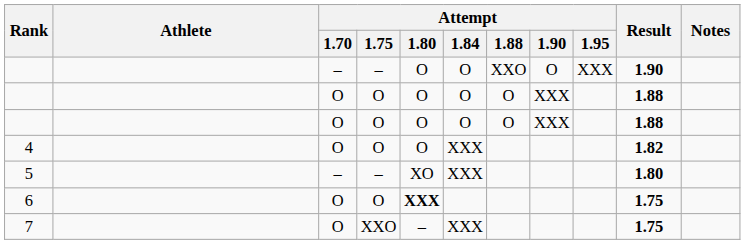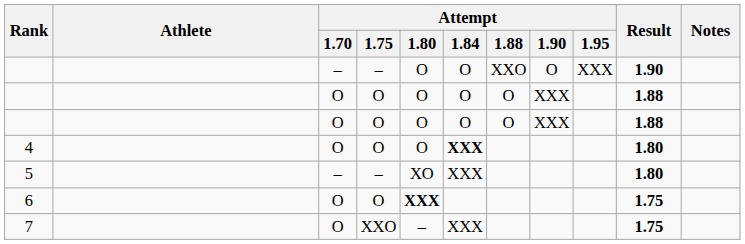4 | Attempt / 1.84: normal -> bold
4 | Result: 1.82 -> 1.80
